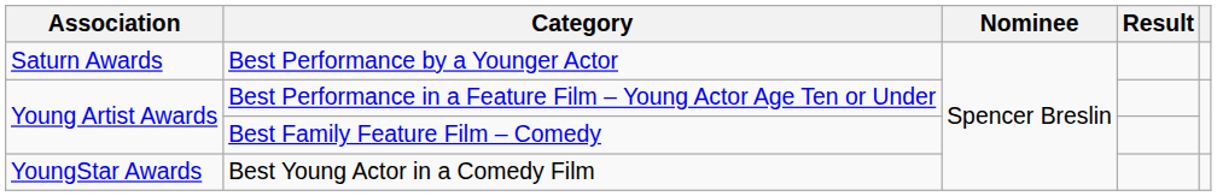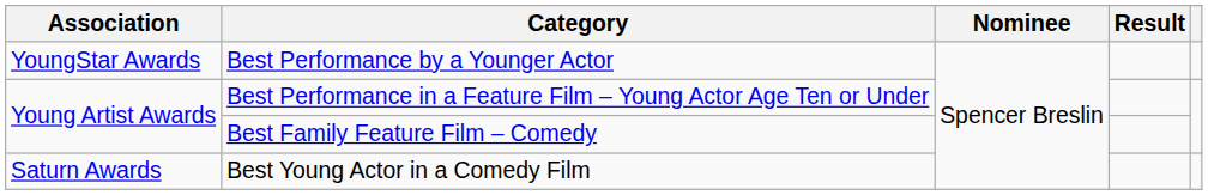Best Performance by a Younger Actor | Association: Saturn Awards -> YoungStar Awards
Best Young Actor in a Comedy Film | Association: YoungStar Awards -> Saturn Awards
